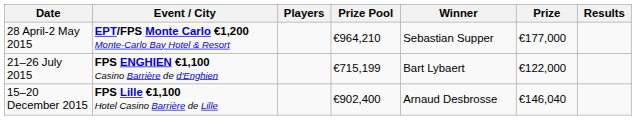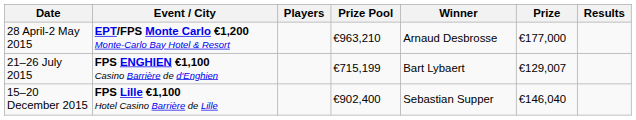28 April-2 May 2015 | Prize Pool: €964,210 -> €963,210
28 April-2 May 2015 | Winner: Sebastian Supper -> Arnaud Desbrosse
21–26 July 2015 | Prize: €122,000 -> €129,007
15–20 December 2015 | Winner: Arnaud Desbrosse -> Sebastian Supper
